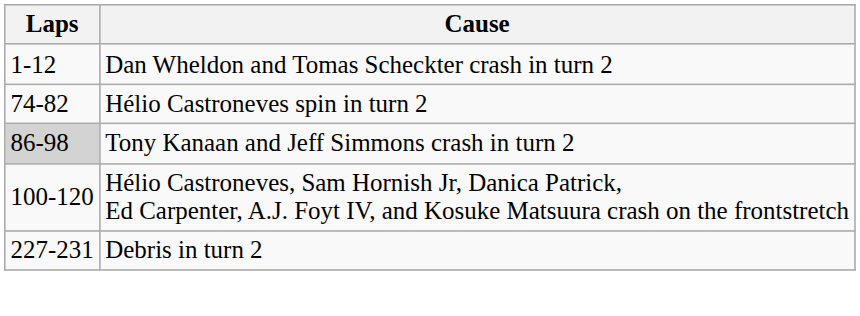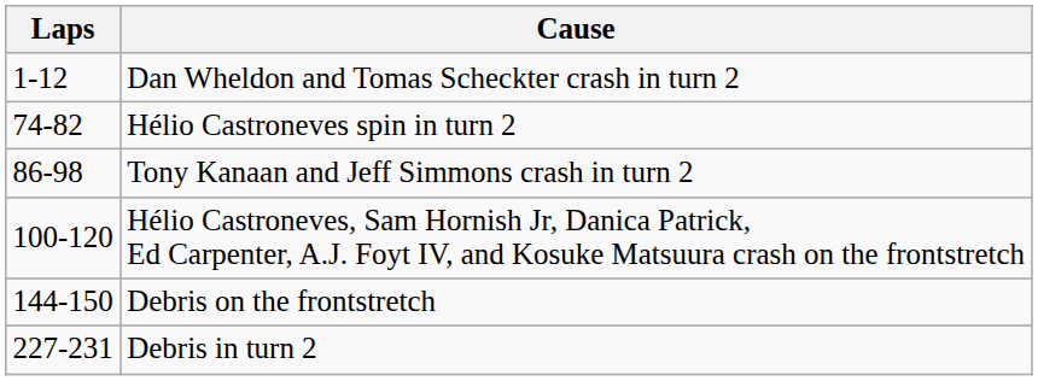Tony Kanaan and Jeff Simmons crash in turn 2 | Laps: lightgrey background -> no background
+ row: 144-150 | Debris on the frontstretch
